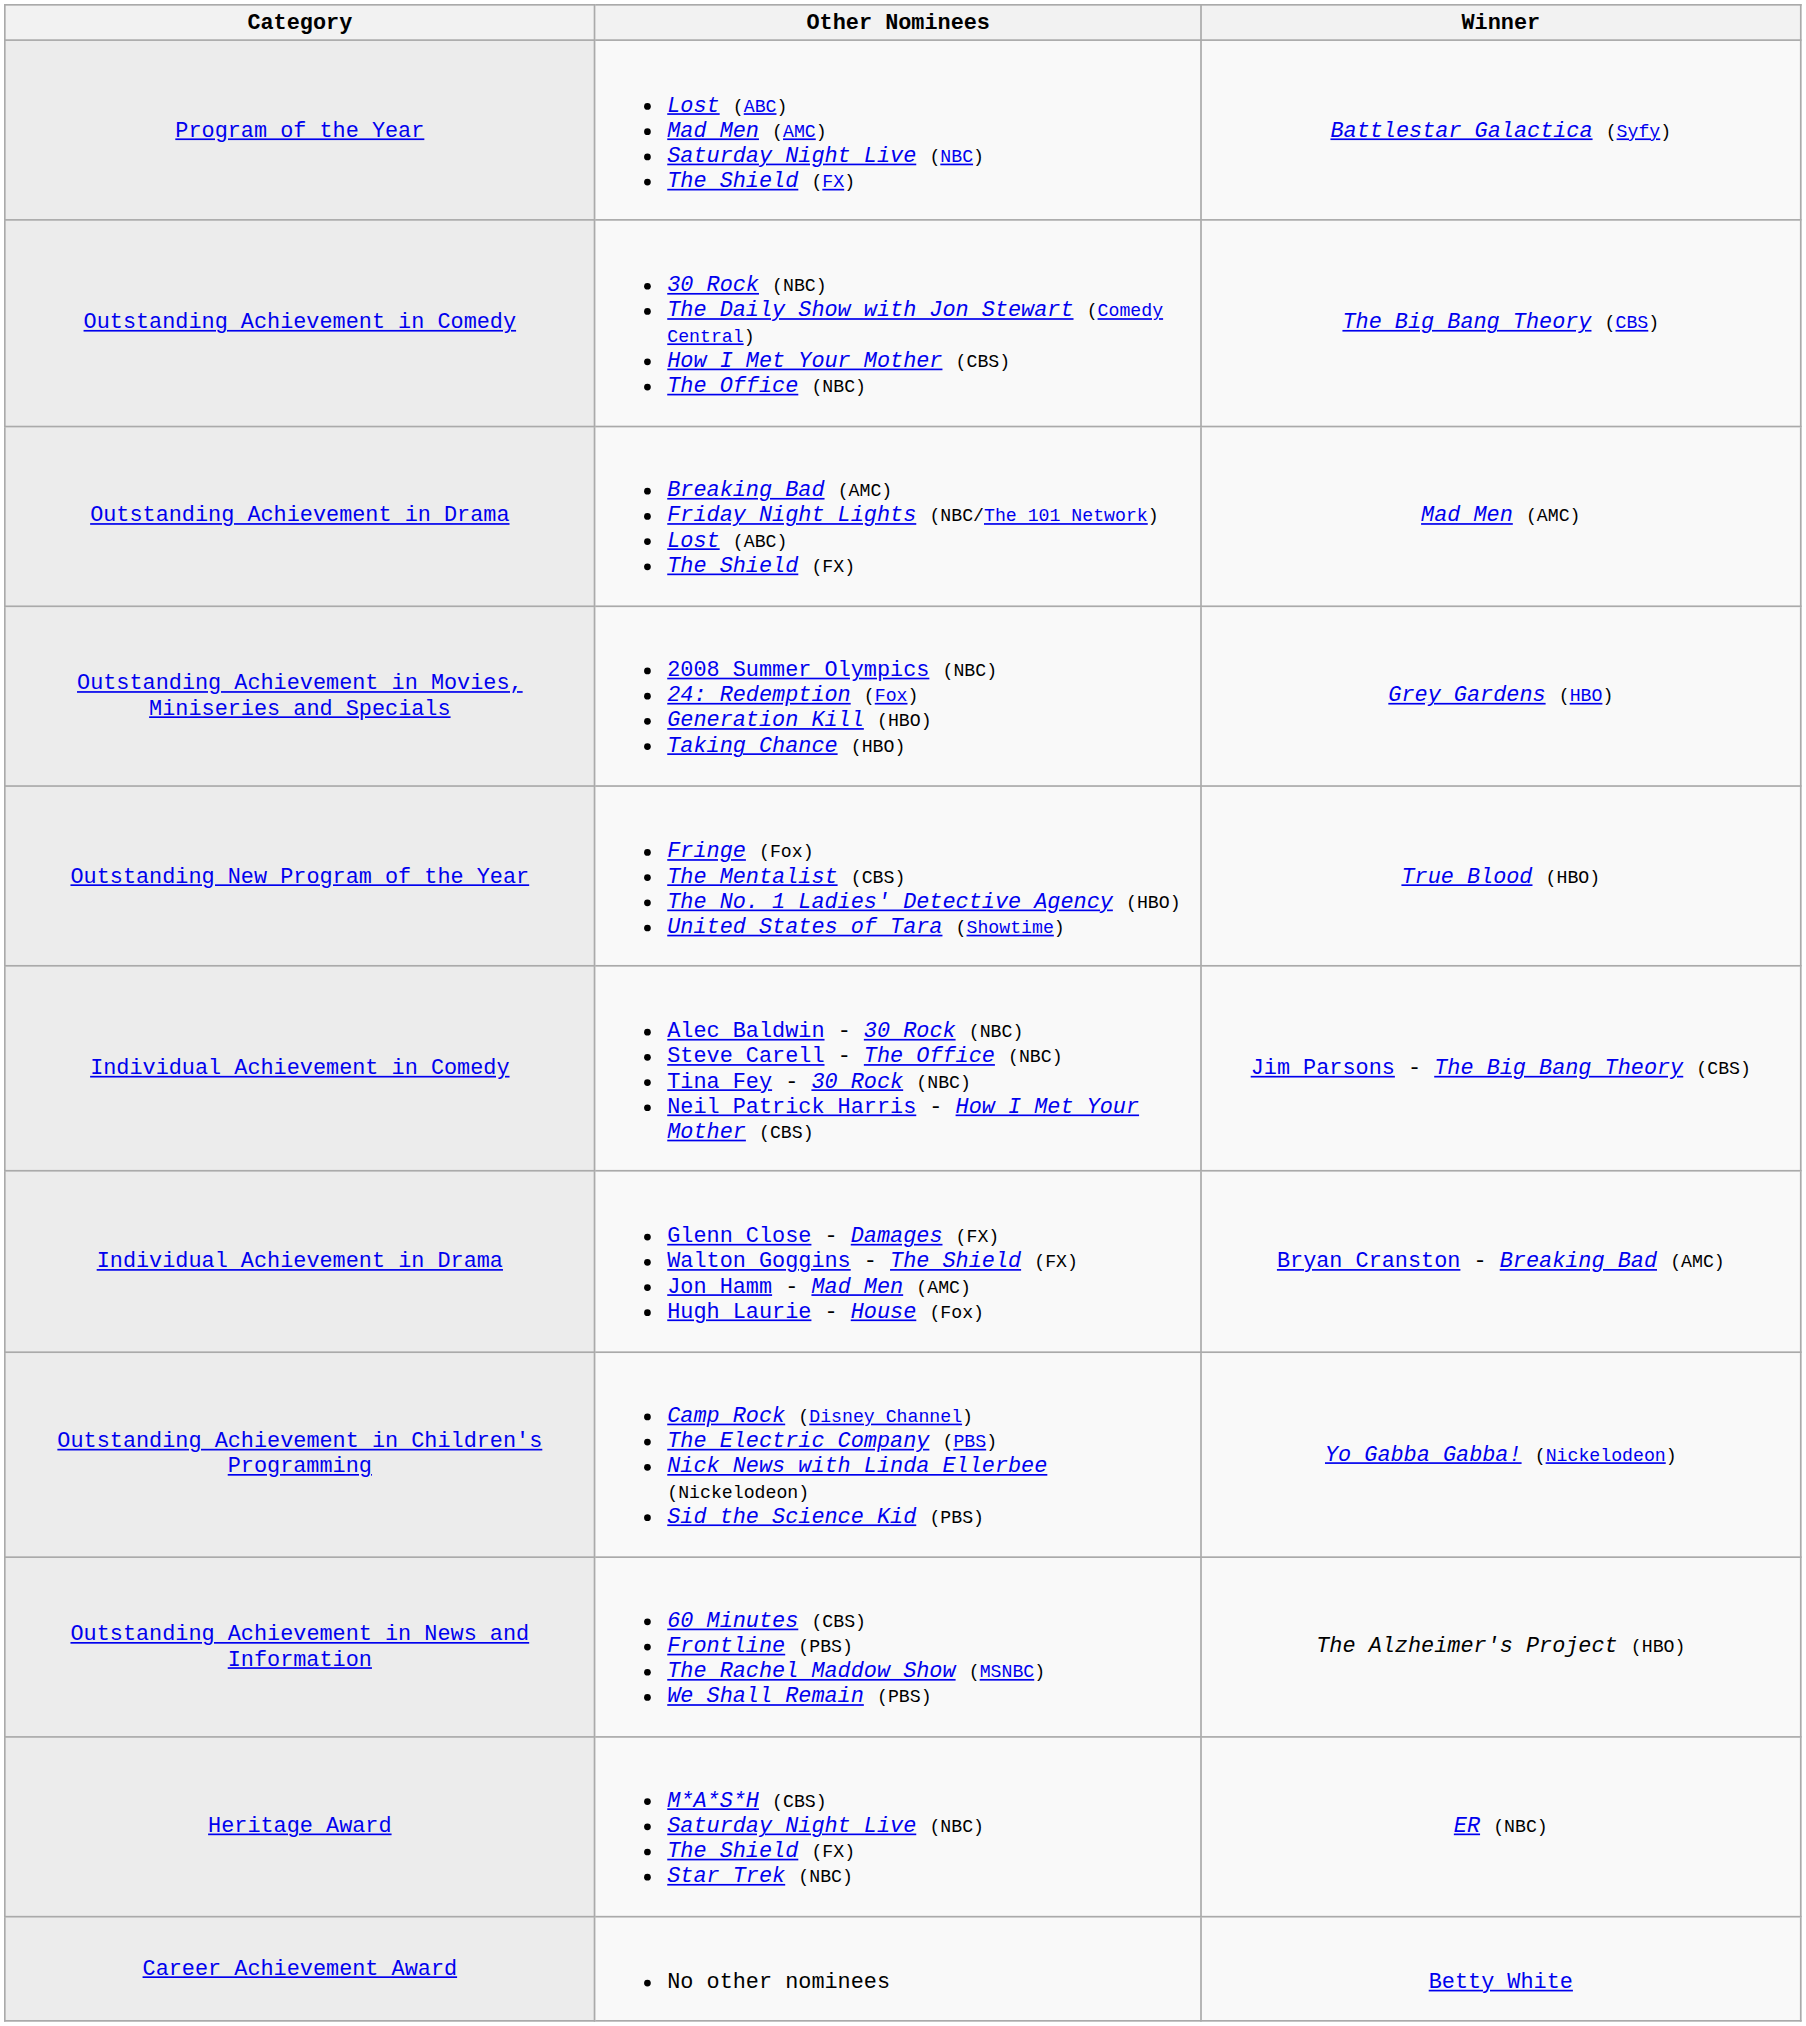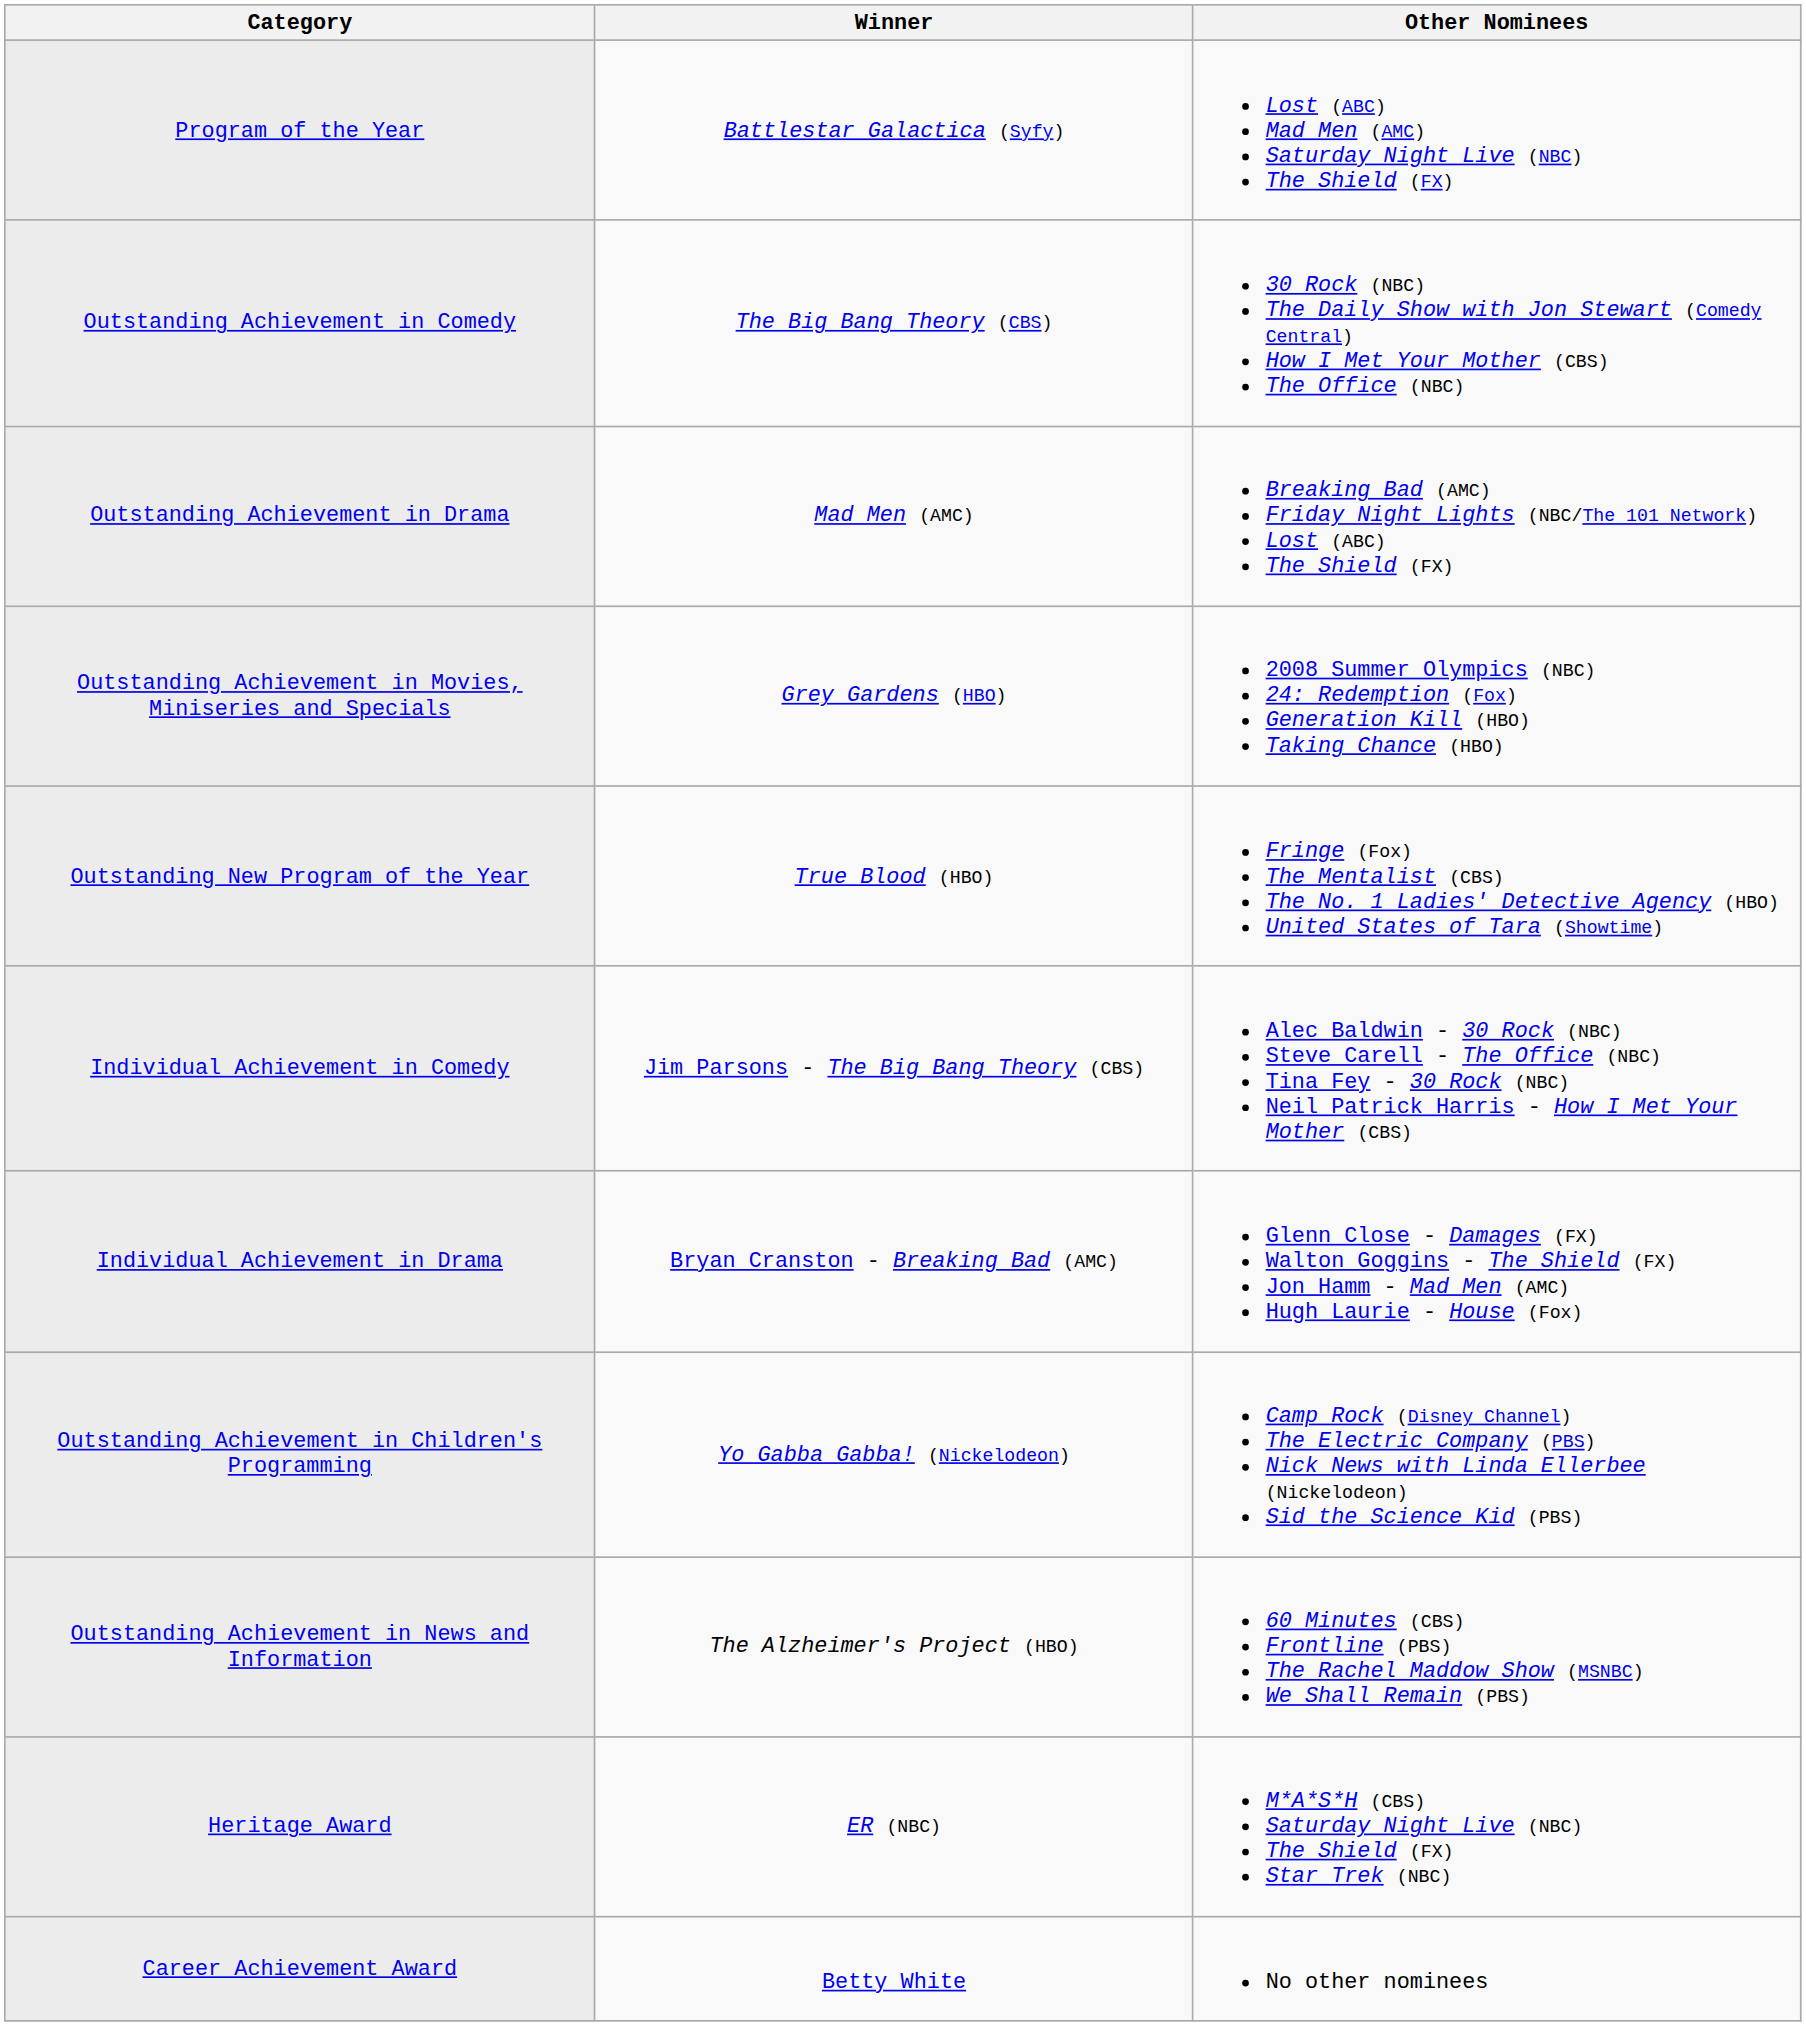columns swapped: Winner <-> Other Nominees
